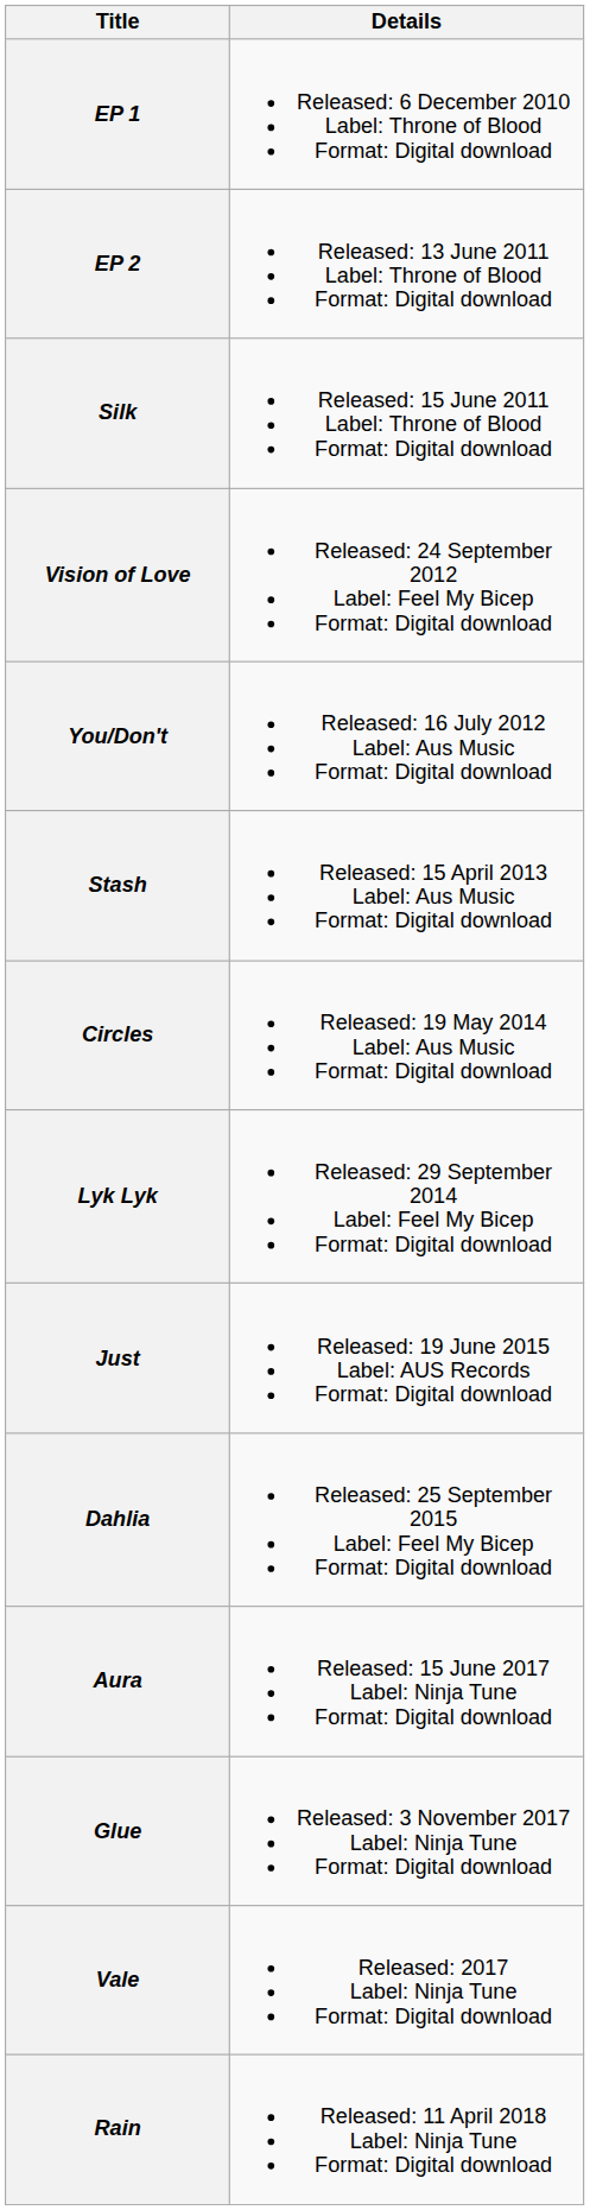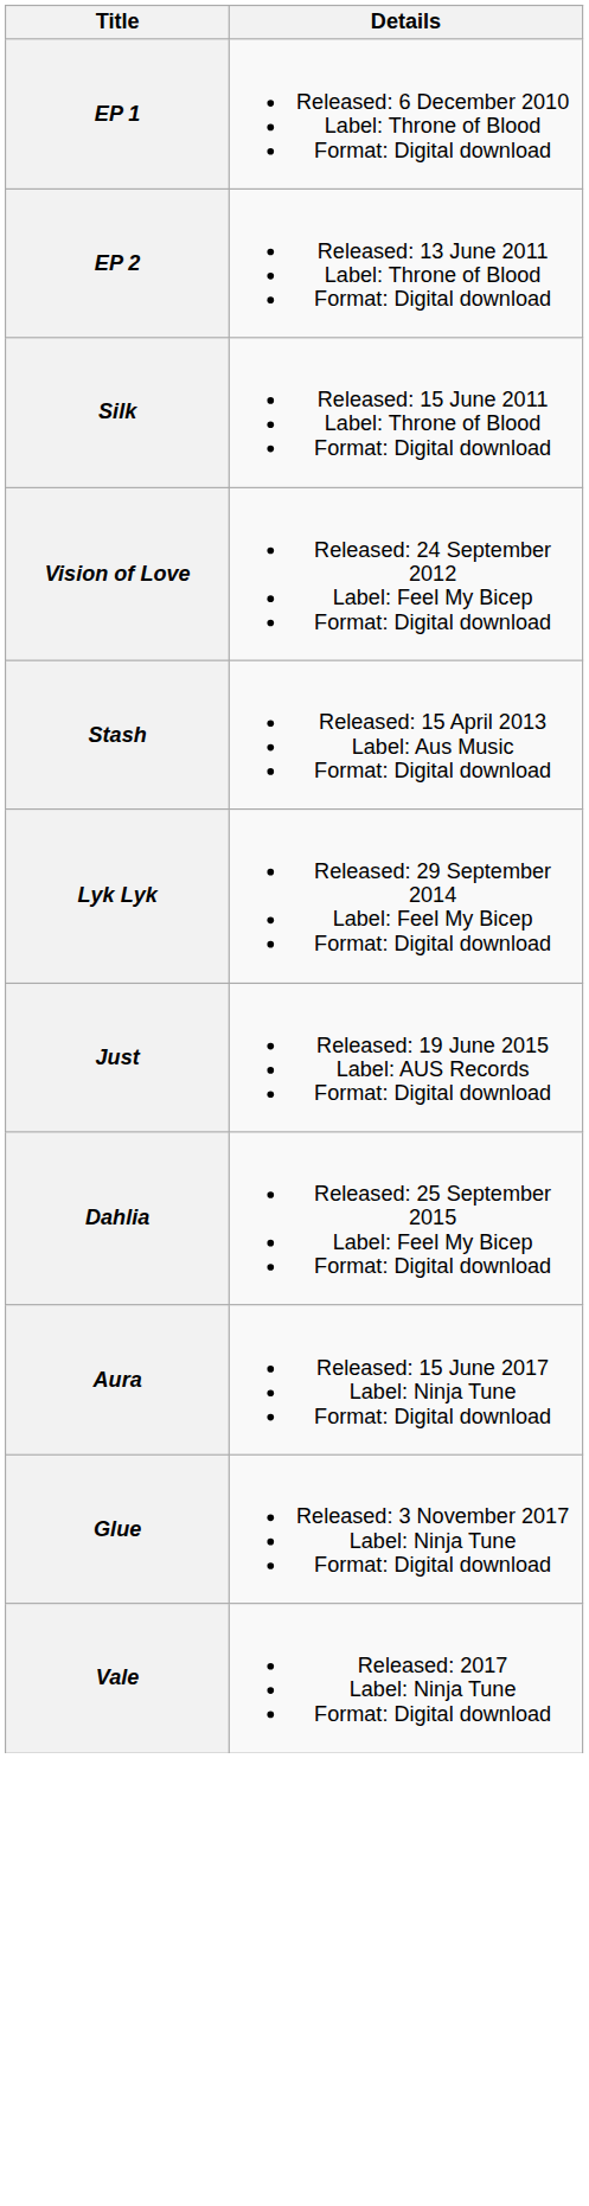- row: You/Don't | Released: 16 July 2012 Label: Aus Music Format: Digital download
- row: Circles | Released: 19 May 2014 Label: Aus Music Format: Digital download
- row: Rain | Released: 11 April 2018 Label: Ninja Tune Format: Digital download
